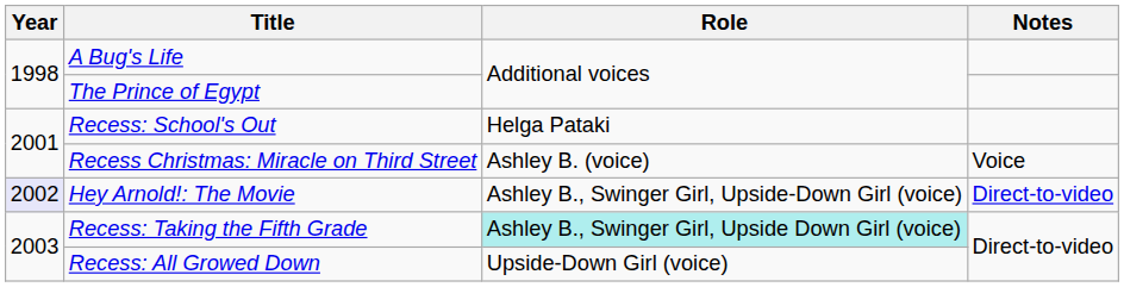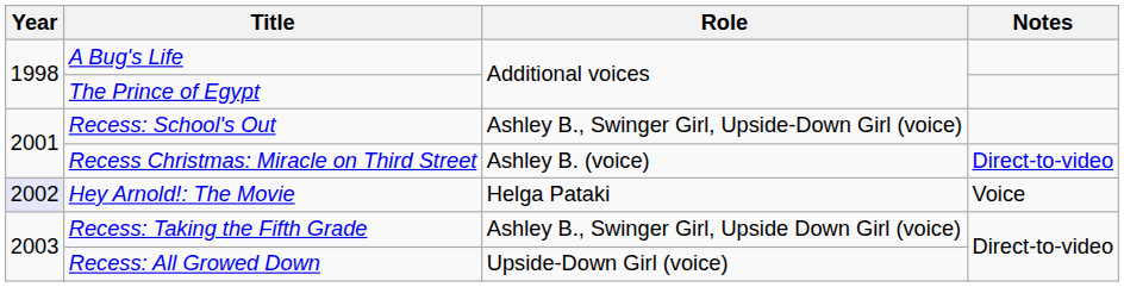Recess: School's Out | Role: Helga Pataki -> Ashley B., Swinger Girl, Upside-Down Girl (voice)
Recess Christmas: Miracle on Third Street | Notes: Voice -> Direct-to-video
Hey Arnold!: The Movie | Role: Ashley B., Swinger Girl, Upside-Down Girl (voice) -> Helga Pataki
Hey Arnold!: The Movie | Notes: Direct-to-video -> Voice
Recess: Taking the Fifth Grade | Role: paleturquoise background -> no background
